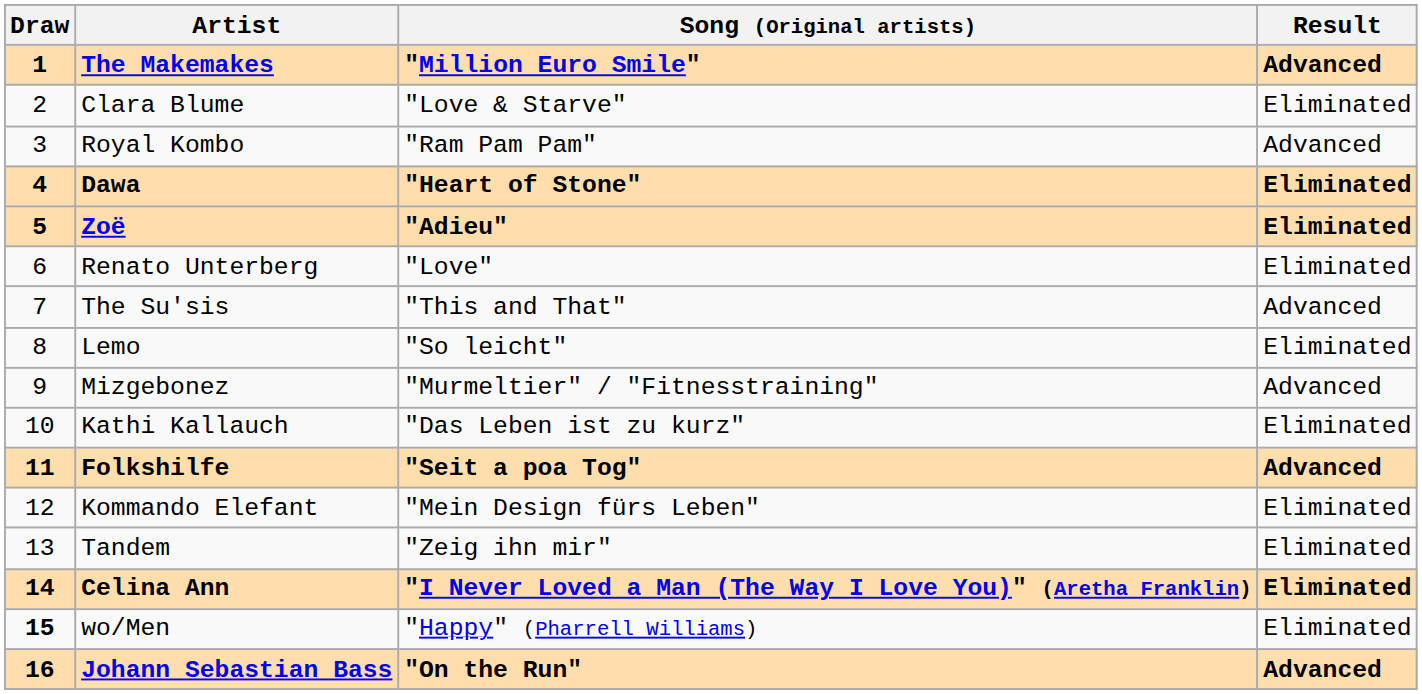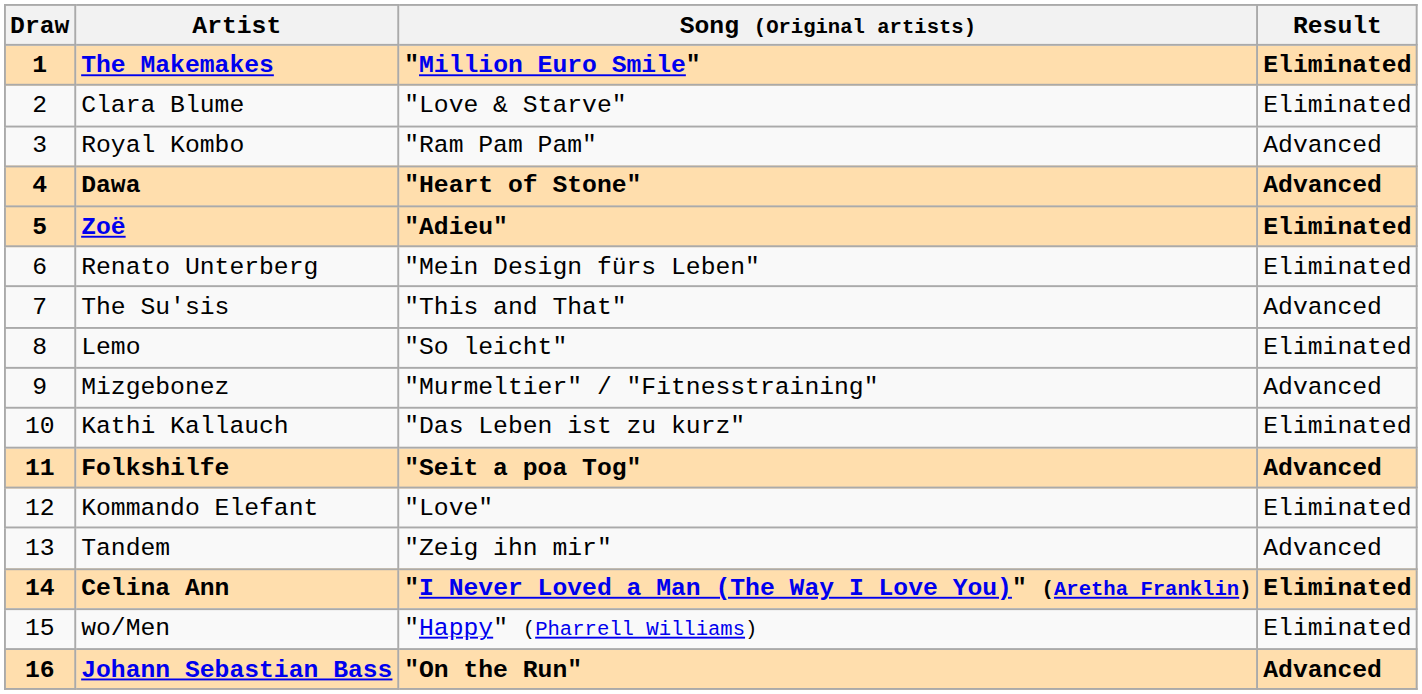The Makemakes | Result: Advanced -> Eliminated
Dawa | Result: Eliminated -> Advanced
Renato Unterberg | Song (Original artists): "Love" -> "Mein Design fürs Leben"
Kommando Elefant | Song (Original artists): "Mein Design fürs Leben" -> "Love"
Tandem | Result: Eliminated -> Advanced
wo/Men | Draw: bold -> normal
